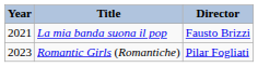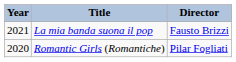Romantic Girls (Romantiche) | Year: 2023 -> 2020
